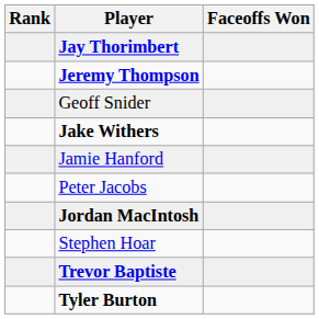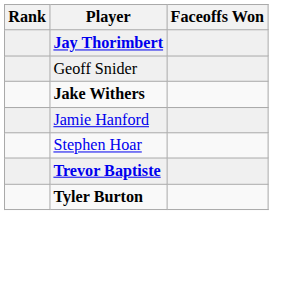- row: Jeremy Thompson
- row: Peter Jacobs
- row: Jordan MacIntosh
